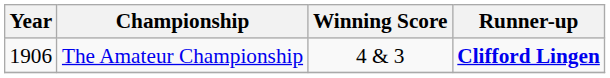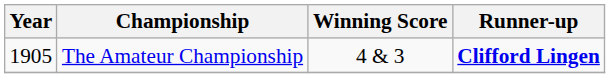The Amateur Championship | Year: 1906 -> 1905
